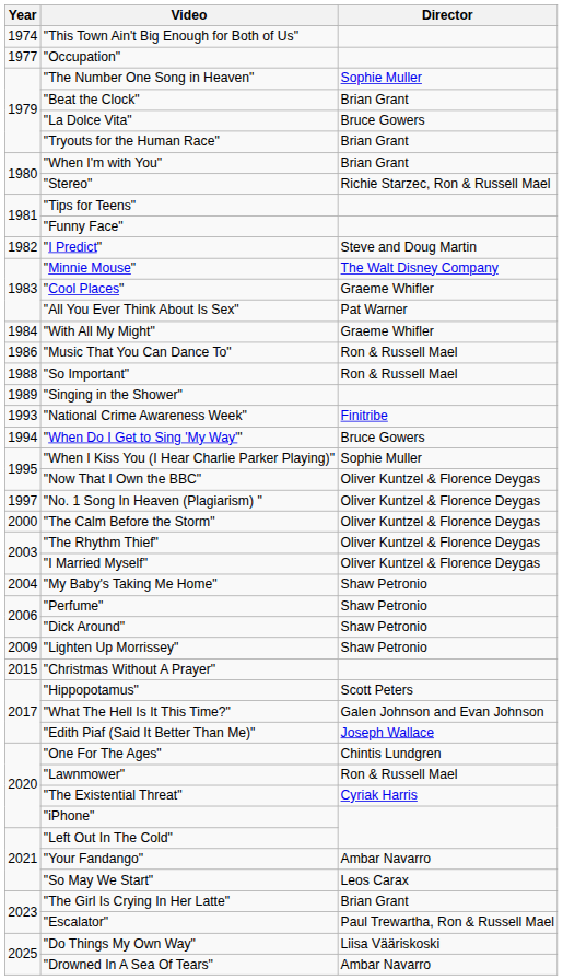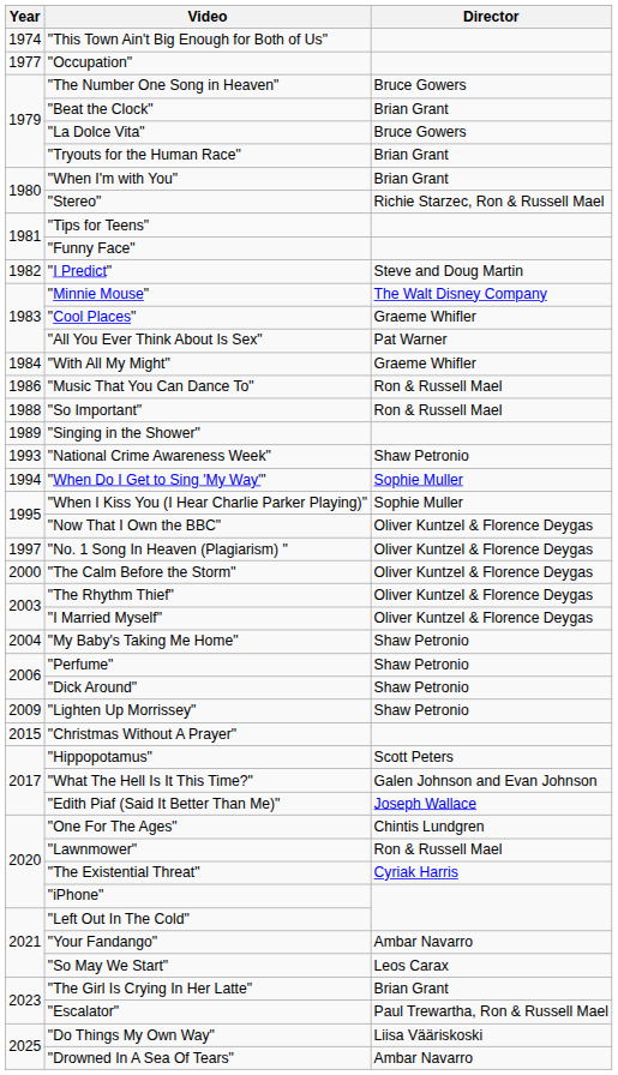"The Number One Song in Heaven" | Director: Sophie Muller -> Bruce Gowers
"National Crime Awareness Week" | Director: Finitribe -> Shaw Petronio
"When Do I Get to Sing 'My Way'" | Director: Bruce Gowers -> Sophie Muller
